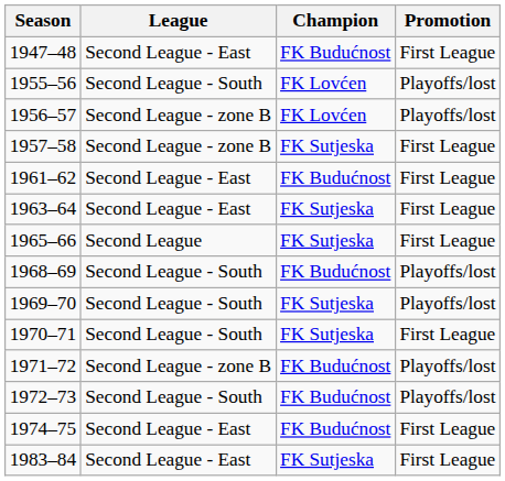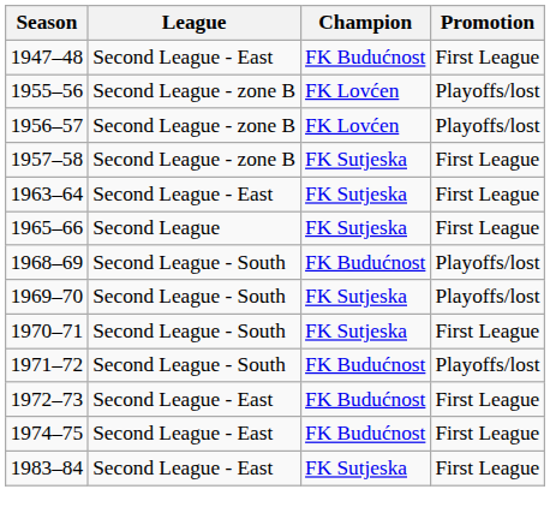1955–56 | League: Second League - South -> Second League - zone B
- row: 1961–62 | Second League - East | FK Budućnost | First League
1971–72 | League: Second League - zone B -> Second League - South
1972–73 | League: Second League - South -> Second League - East
1972–73 | Promotion: Playoffs/lost -> First League
